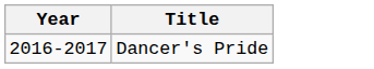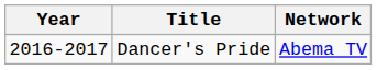+ column: Network | Abema TV
